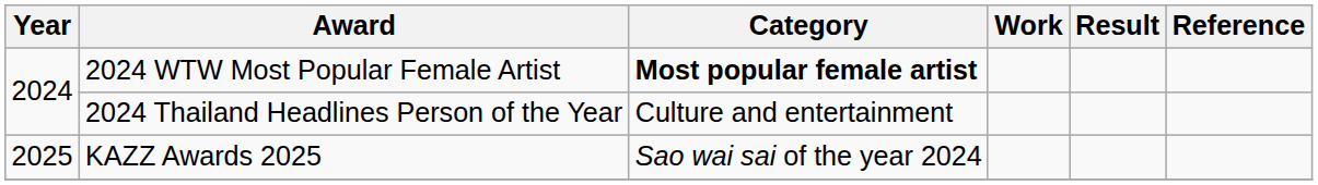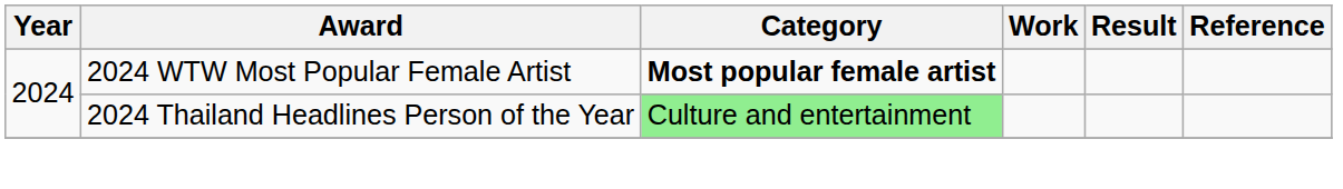2024 Thailand Headlines Person of the Year | Category: no background -> lightgreen background
- row: 2025 | KAZZ Awards 2025 | Sao wai sai of the year 2024
